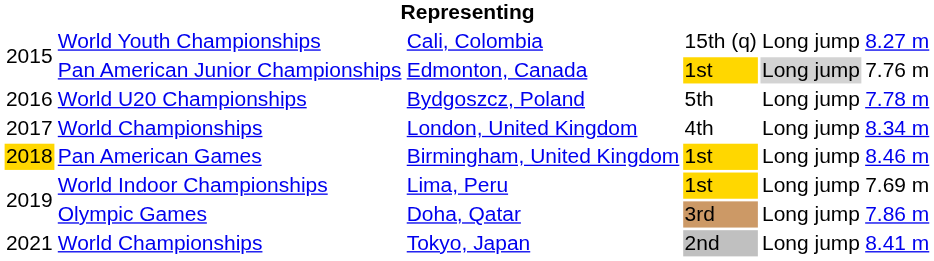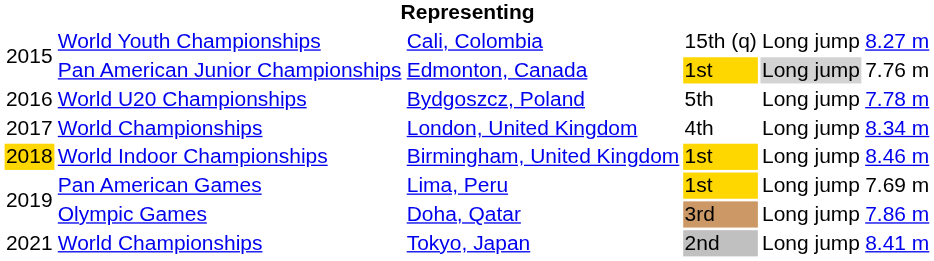Birmingham, United Kingdom | column 2: Pan American Games -> World Indoor Championships
Lima, Peru | column 2: World Indoor Championships -> Pan American Games
